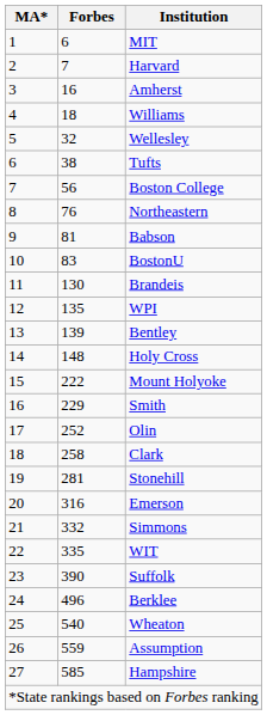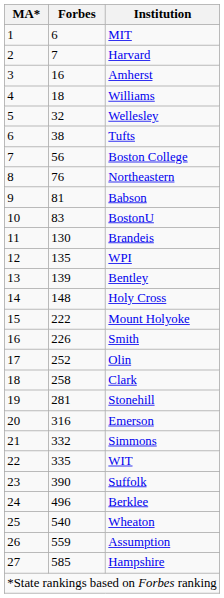Smith | Forbes: 229 -> 226
